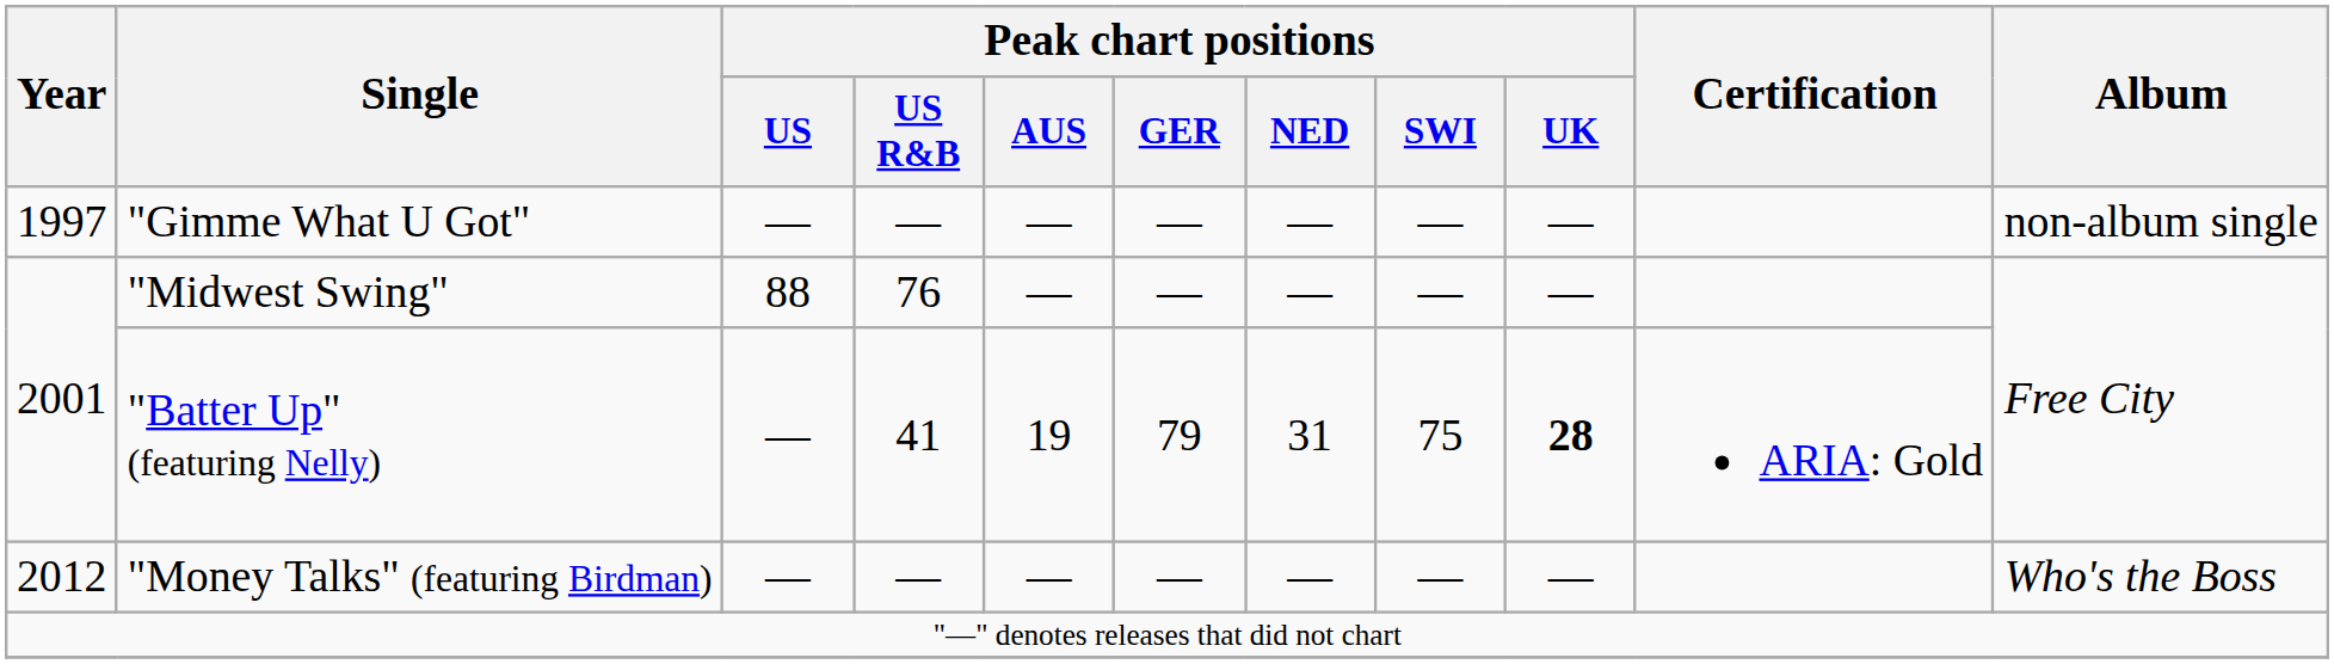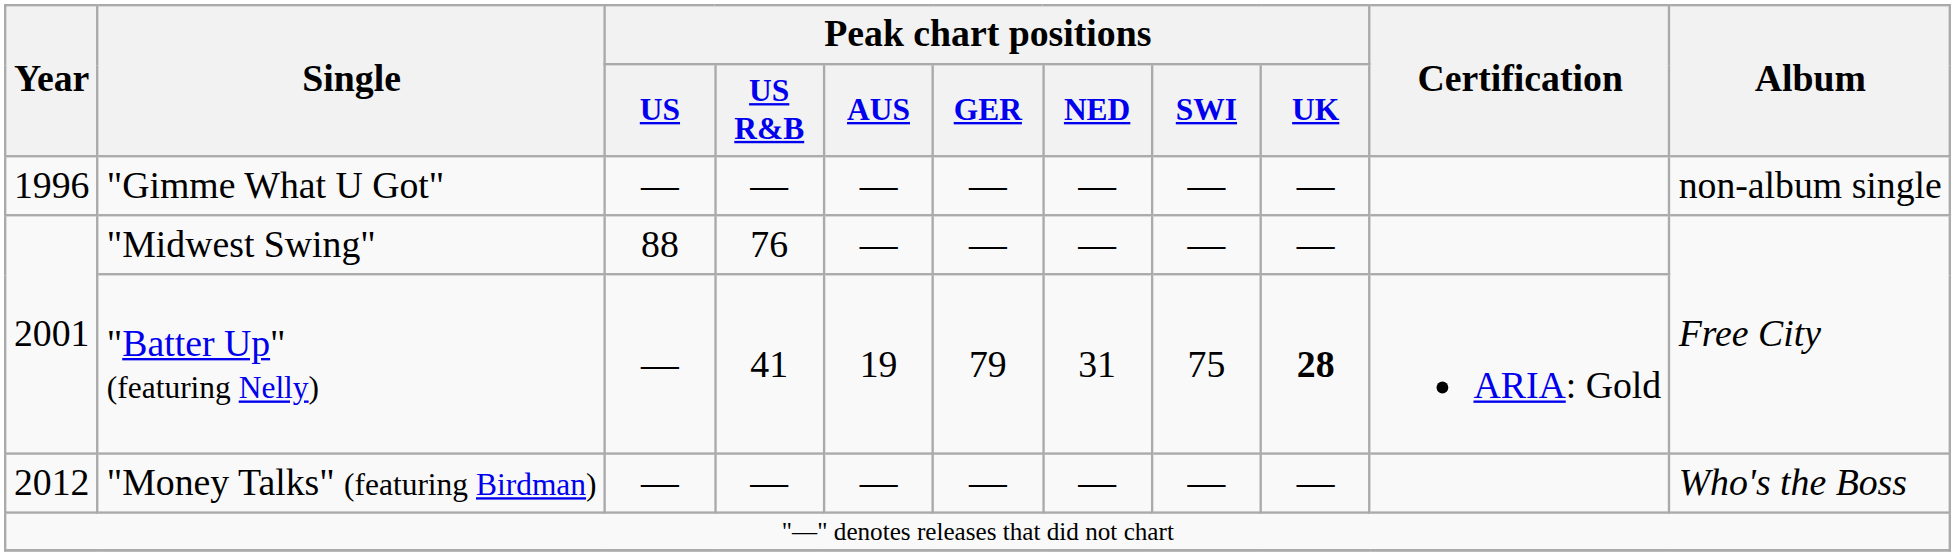"Gimme What U Got" | Year: 1997 -> 1996
